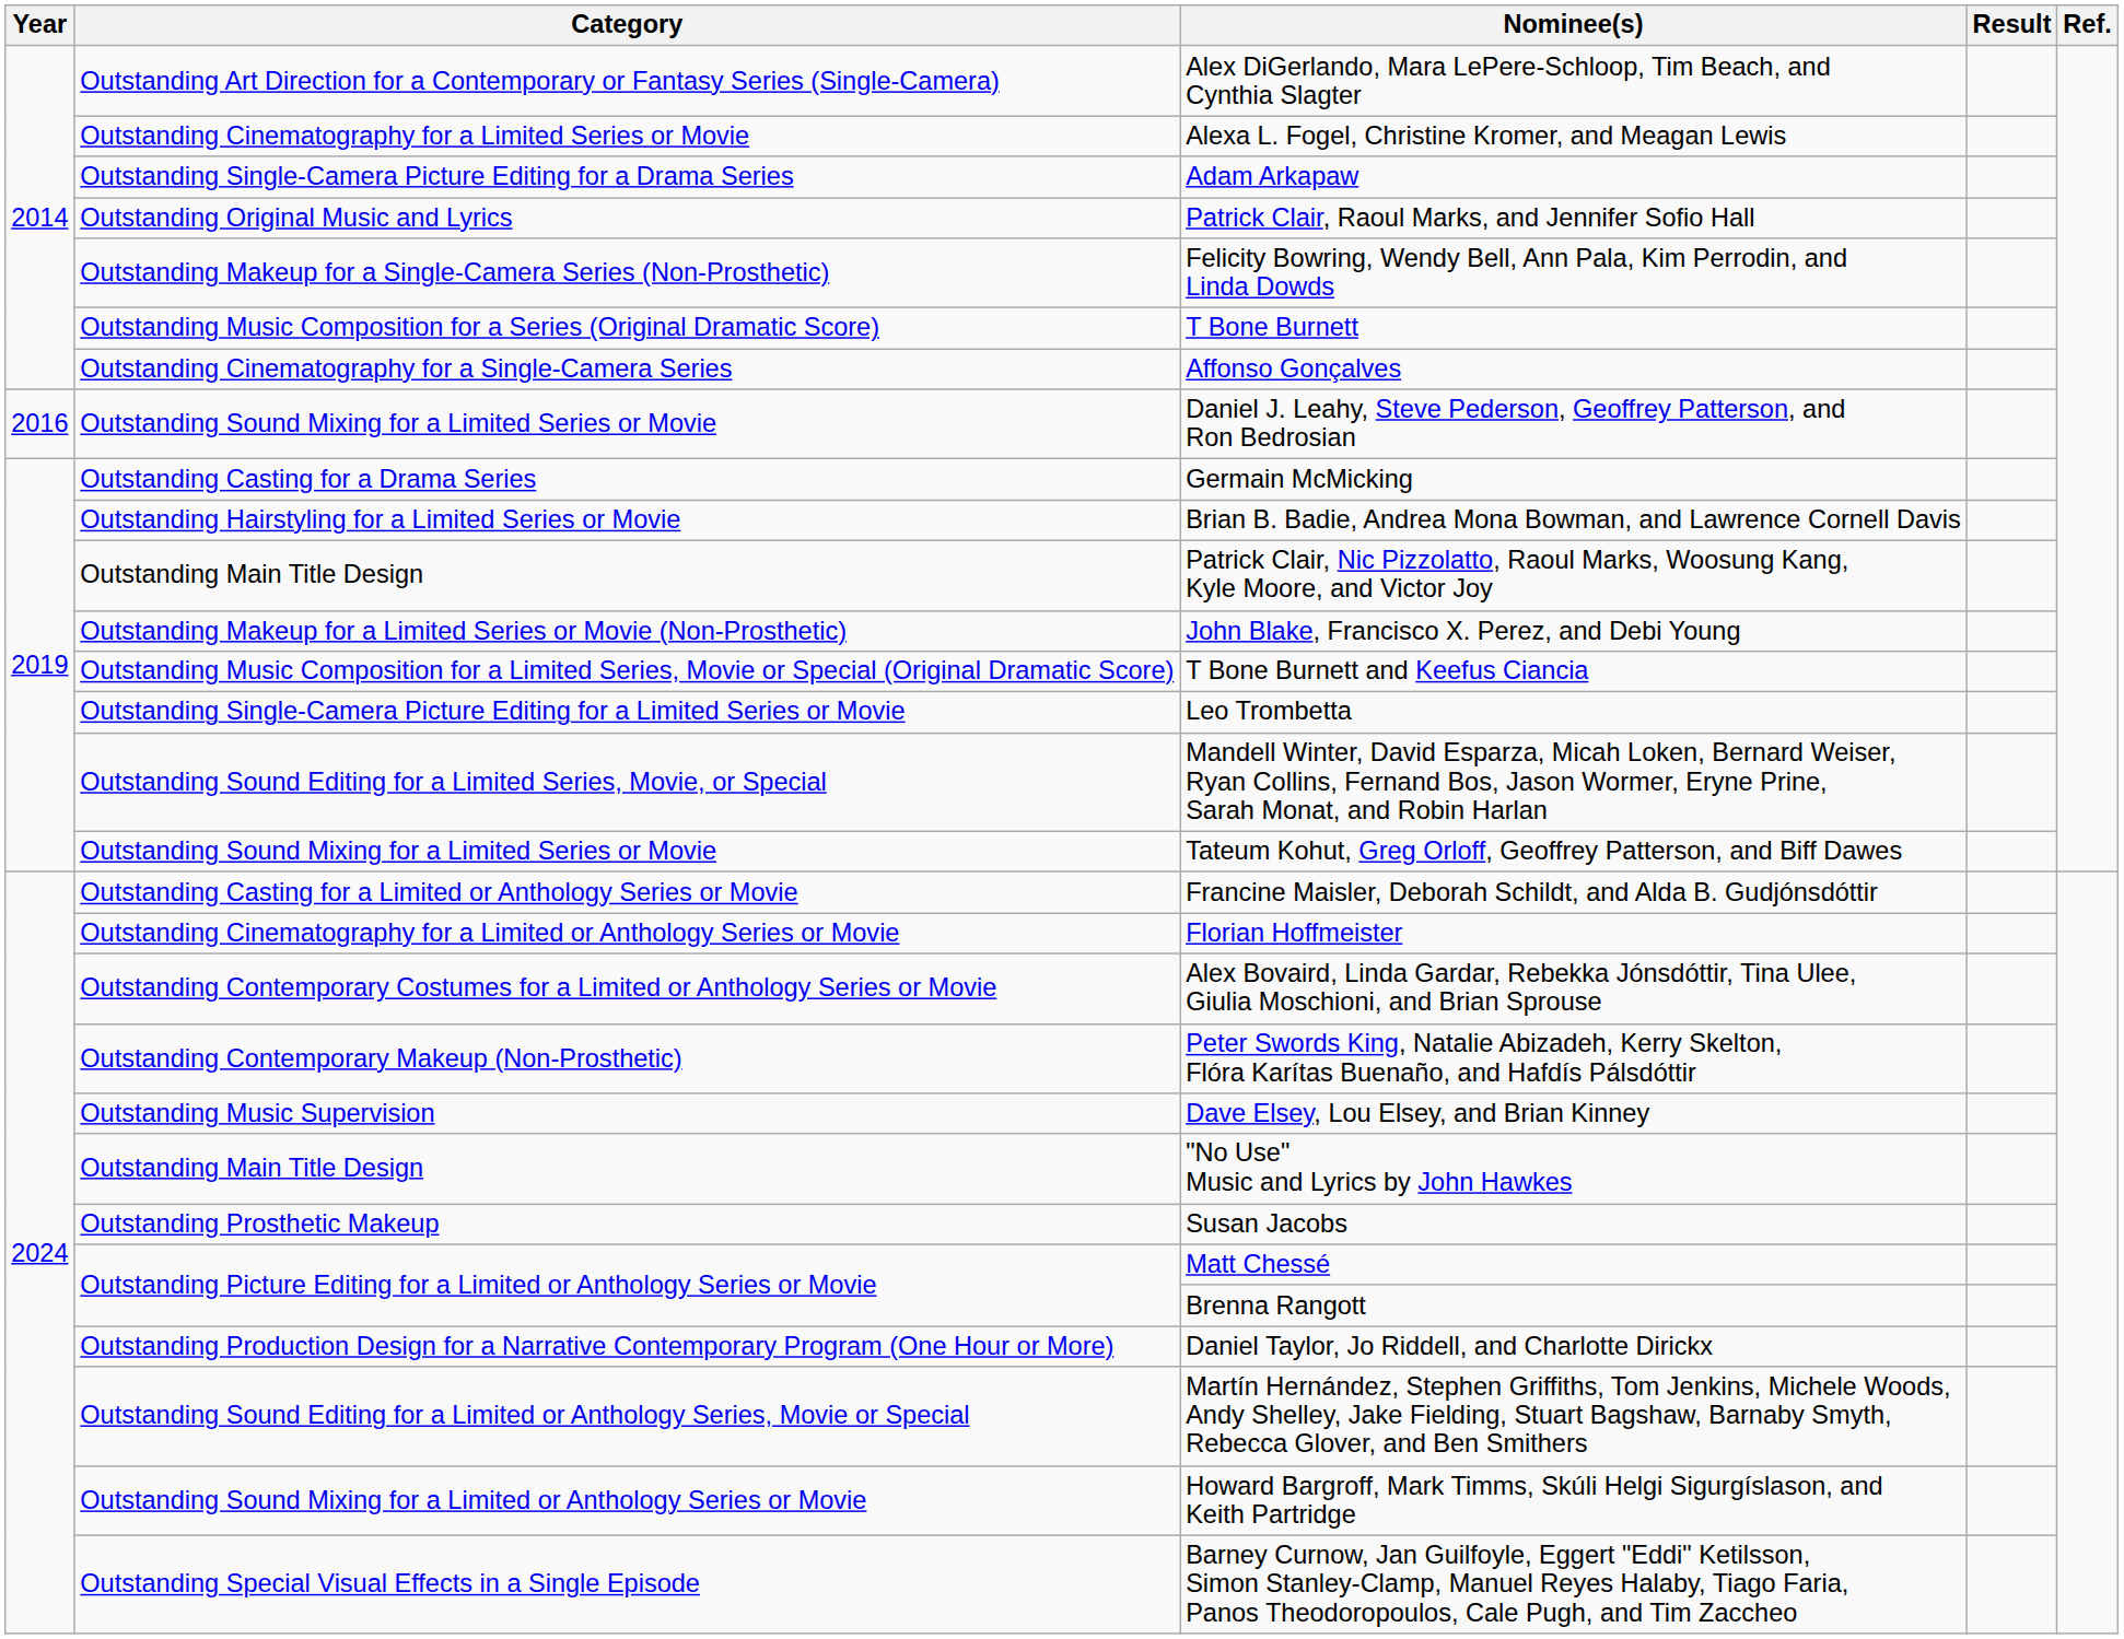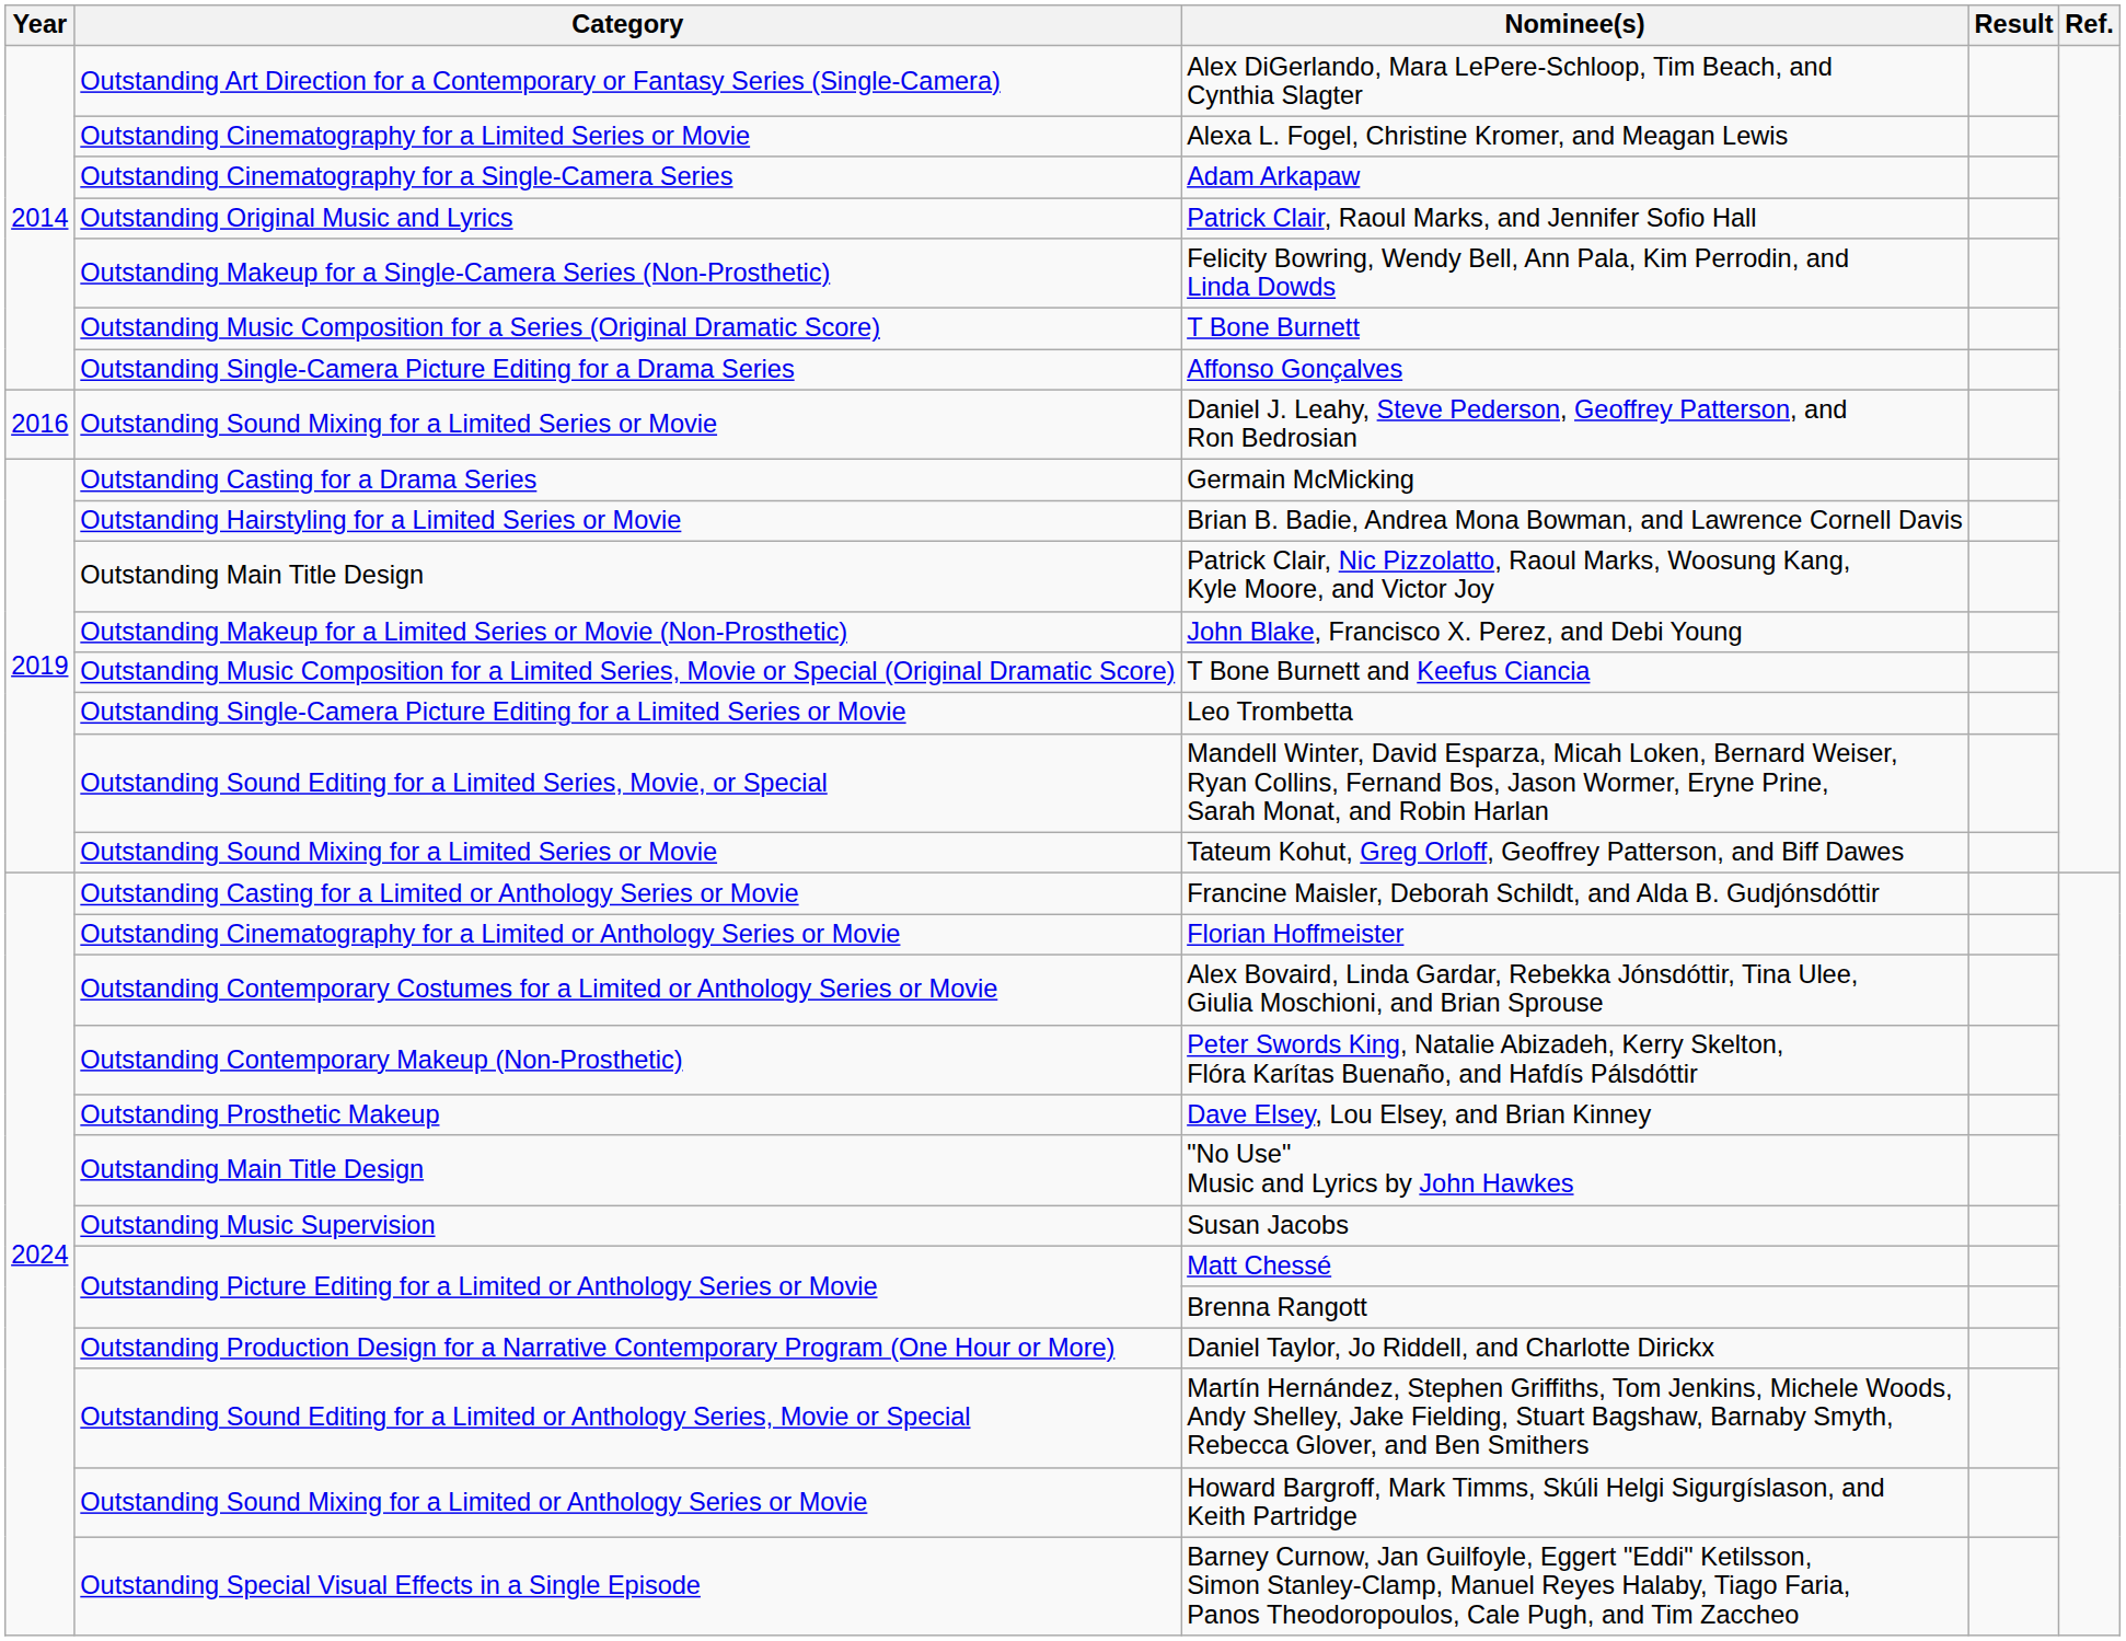Adam Arkapaw | Category: Outstanding Single-Camera Picture Editing for a Drama Series -> Outstanding Cinematography for a Single-Camera Series
Affonso Gonçalves | Category: Outstanding Cinematography for a Single-Camera Series -> Outstanding Single-Camera Picture Editing for a Drama Series
Dave Elsey, Lou Elsey, and Brian Kinney | Category: Outstanding Music Supervision -> Outstanding Prosthetic Makeup
Susan Jacobs | Category: Outstanding Prosthetic Makeup -> Outstanding Music Supervision
